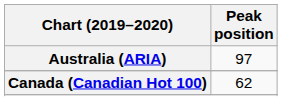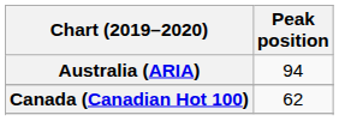Australia (ARIA) | Peak position: 97 -> 94
